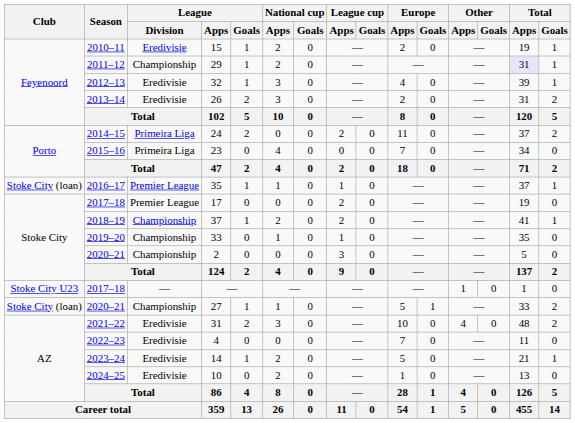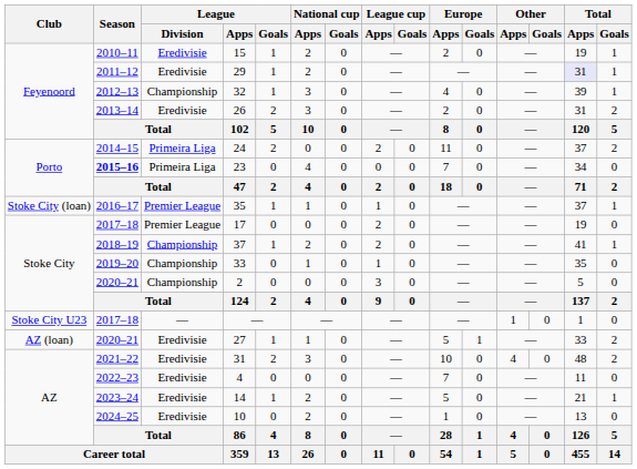29 | League / Division: Championship -> Eredivisie
32 | League / Division: Eredivisie -> Championship
23 | Season: normal -> bold
27 | Club: Stoke City (loan) -> AZ (loan)
27 | League / Division: Championship -> Eredivisie
